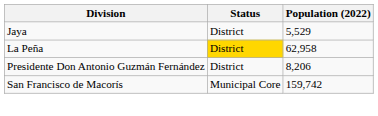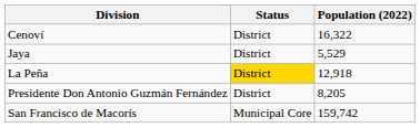+ row: Cenoví | District | 16,322
La Peña | Population (2022): 62,958 -> 12,918
Presidente Don Antonio Guzmán Fernández | Population (2022): 8,206 -> 8,205
